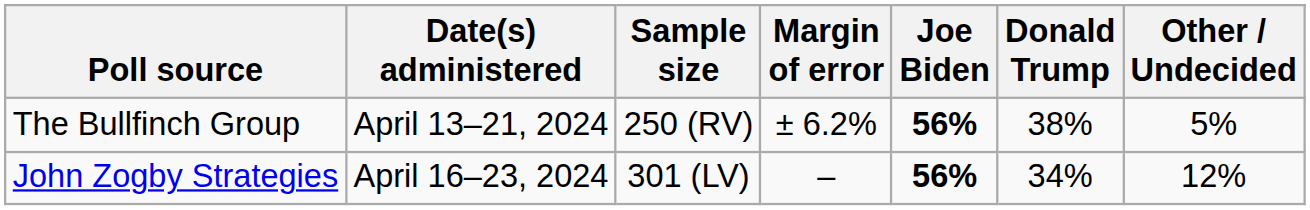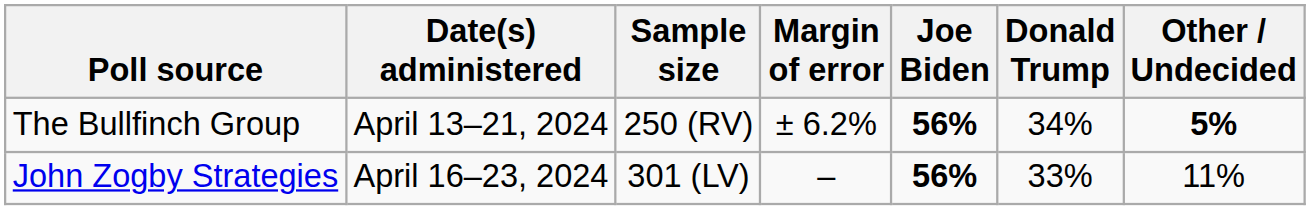The Bullfinch Group | Donald Trump: 38% -> 34%
The Bullfinch Group | Other / Undecided: normal -> bold
John Zogby Strategies | Donald Trump: 34% -> 33%
John Zogby Strategies | Other / Undecided: 12% -> 11%
